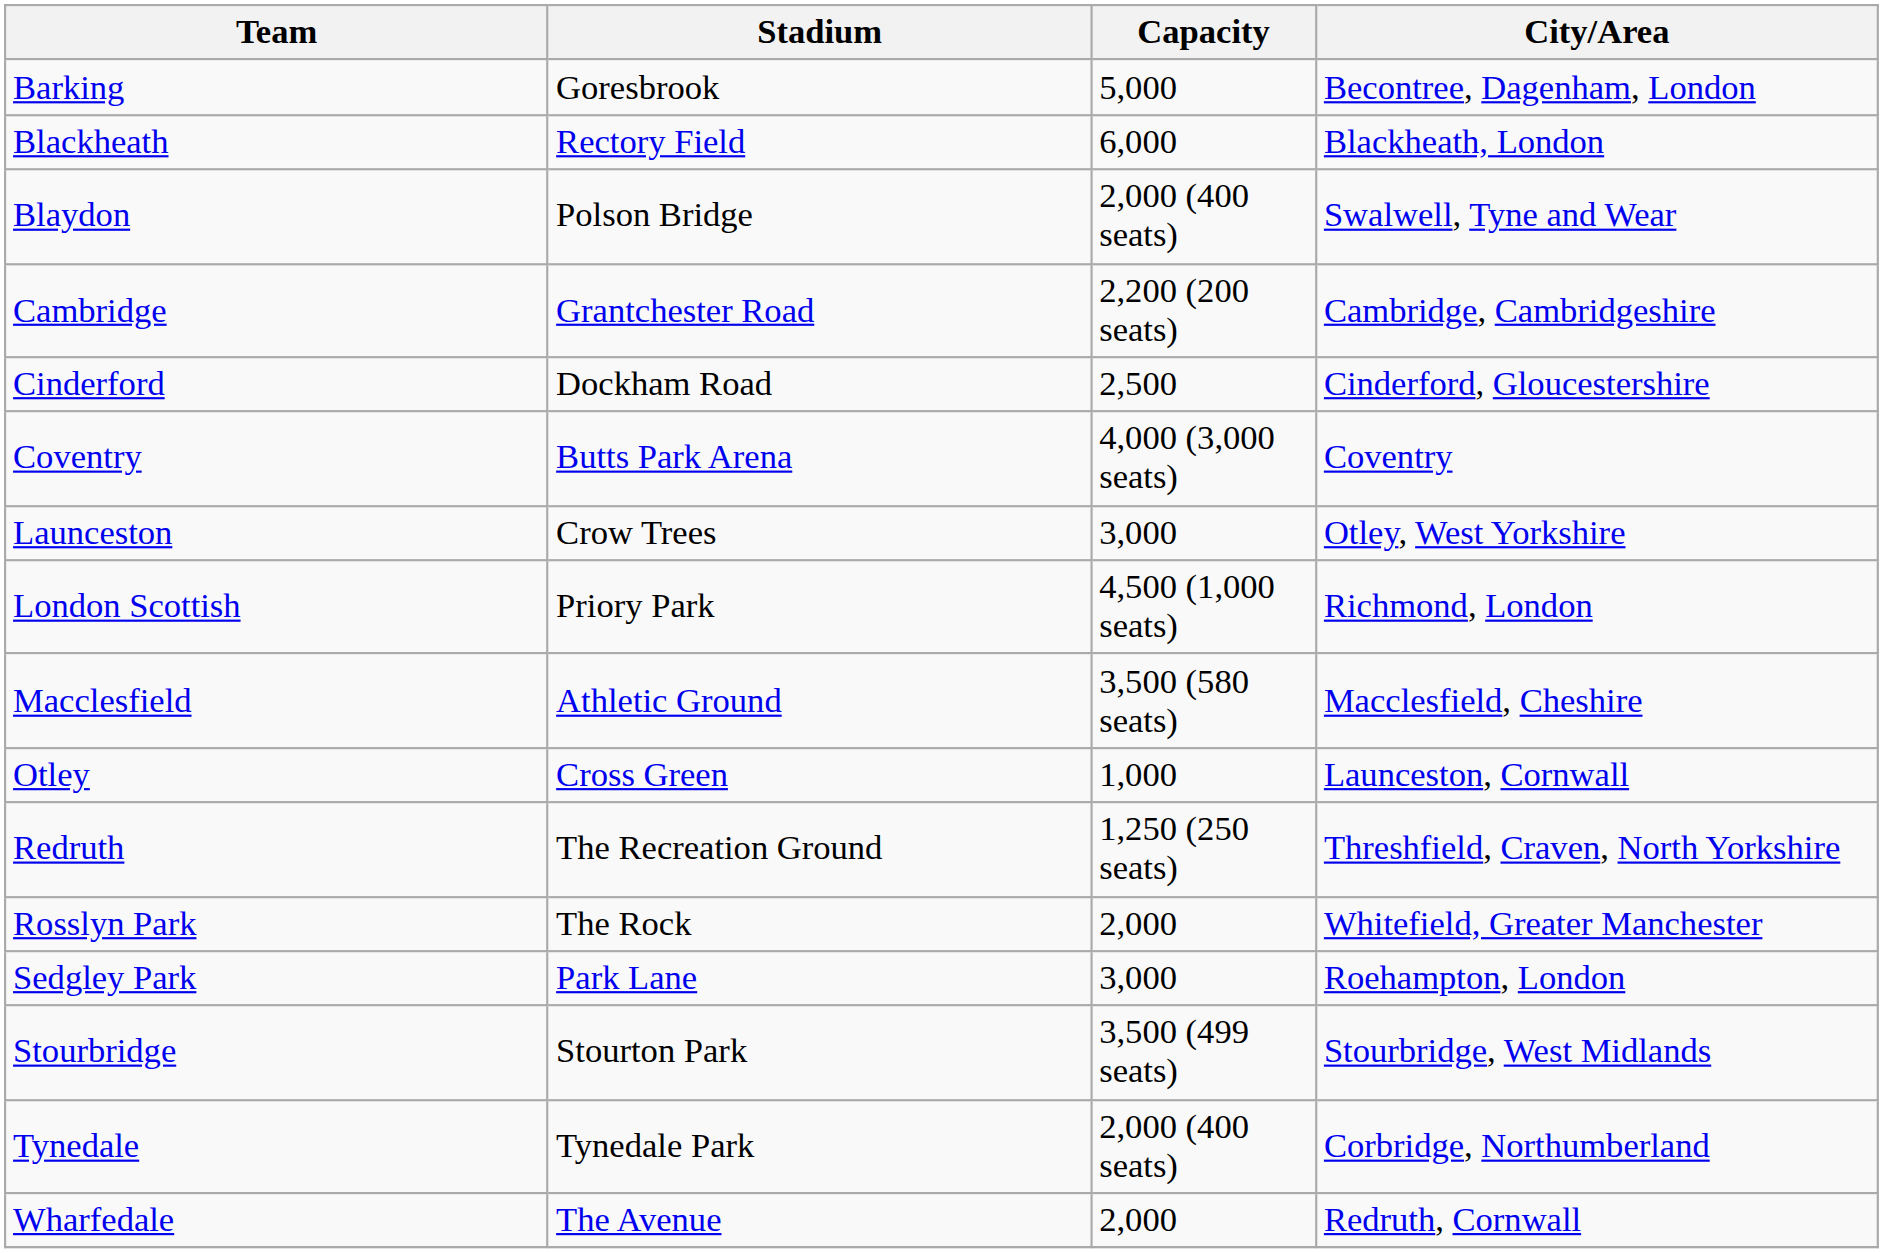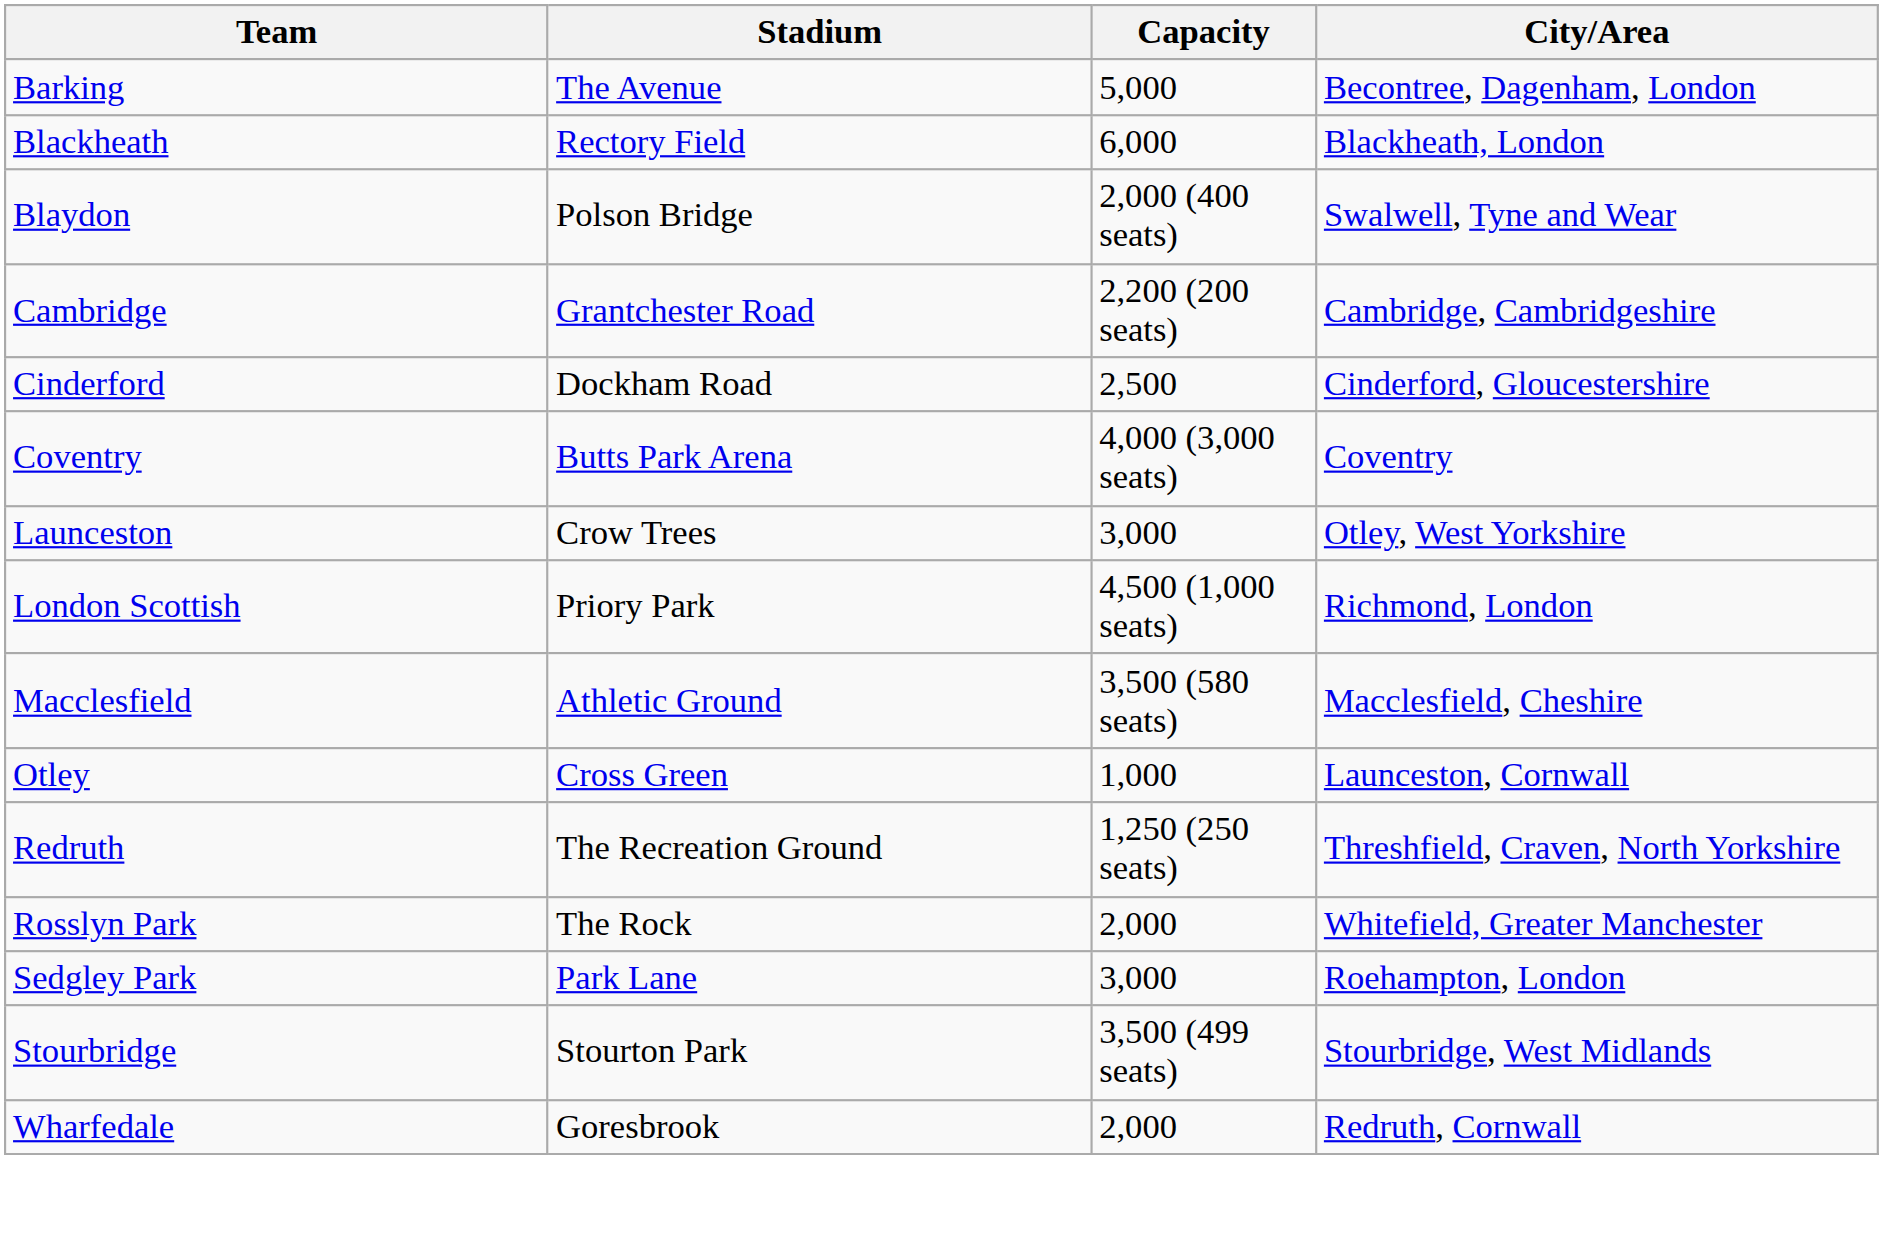Barking | Stadium: Goresbrook -> The Avenue
- row: Tynedale | Tynedale Park | 2,000 (400 seats) | Corbridge, Northumberland
Wharfedale | Stadium: The Avenue -> Goresbrook
